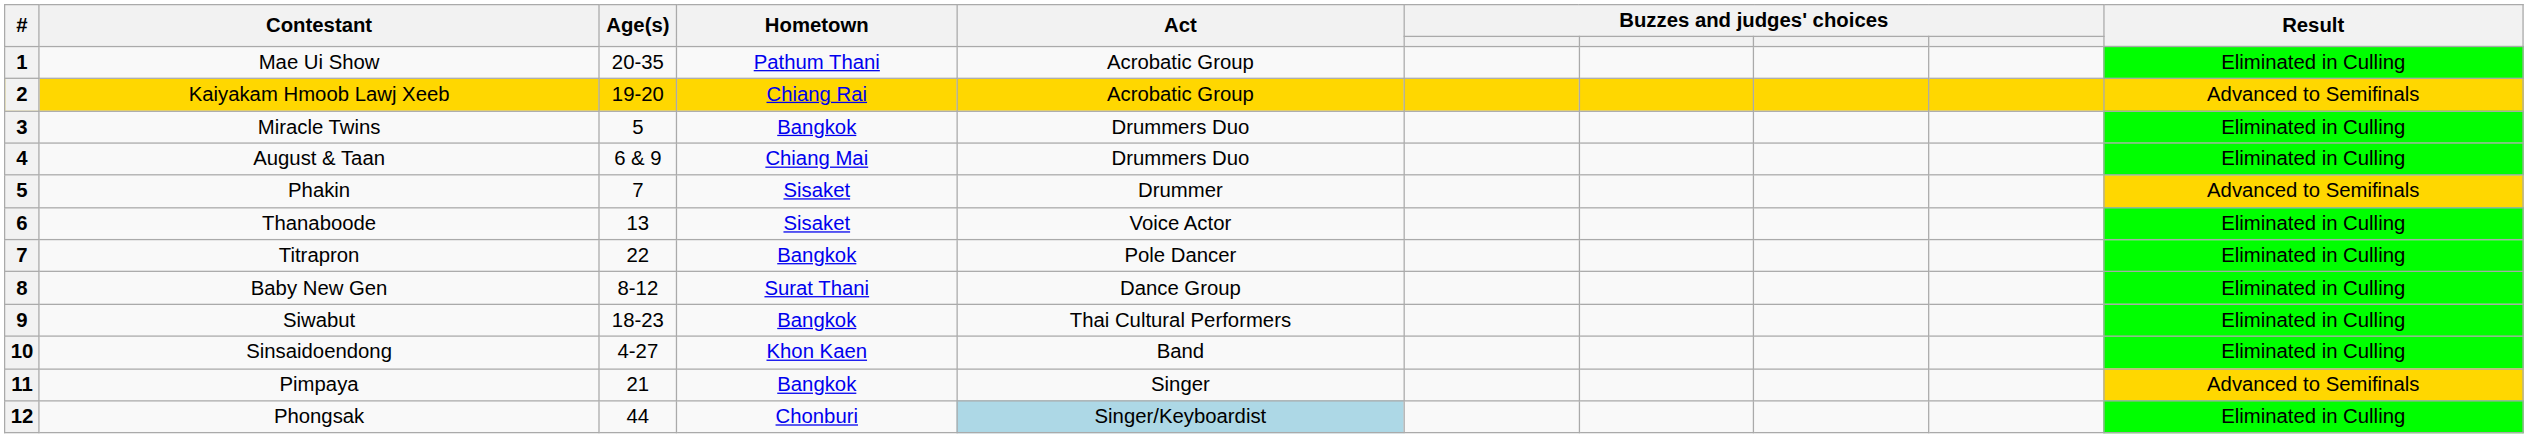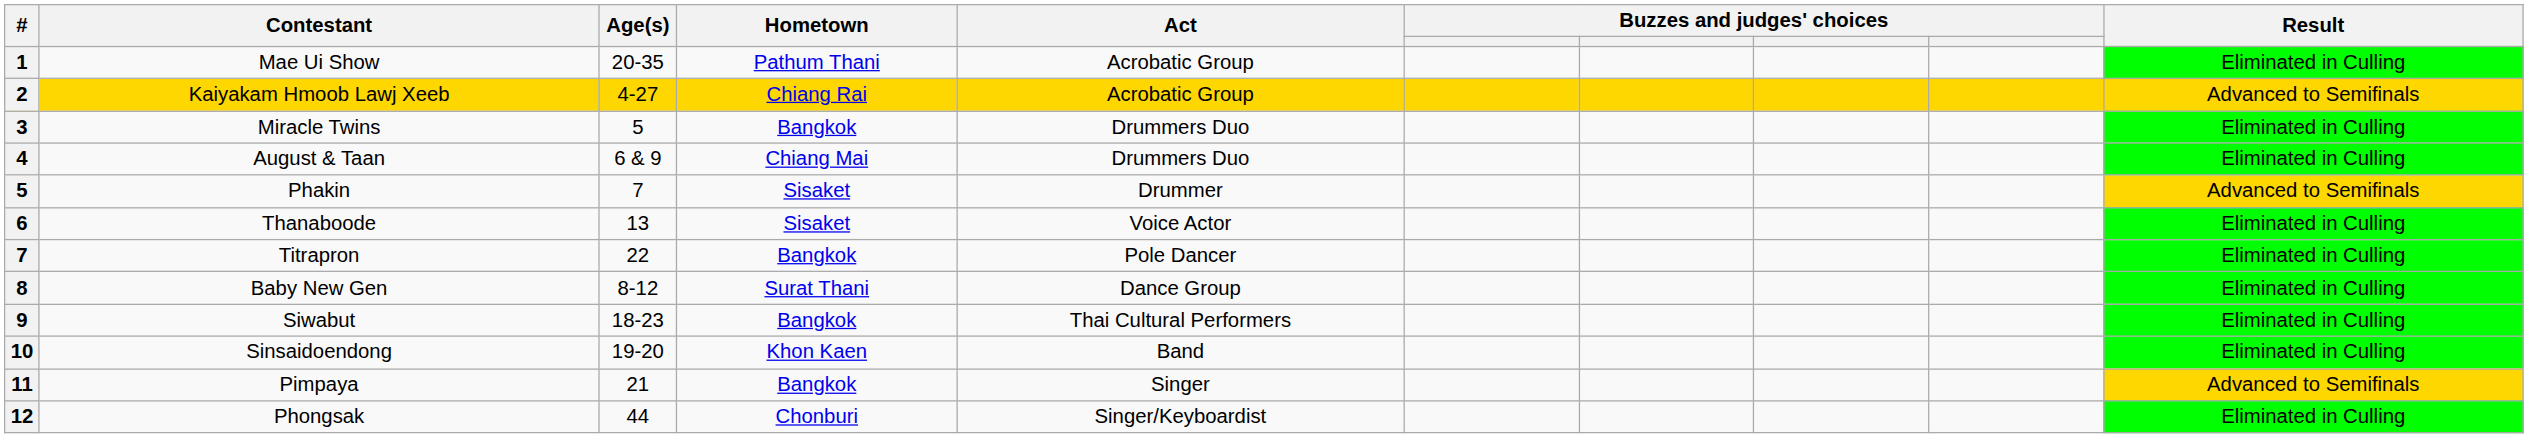Kaiyakam Hmoob Lawj Xeeb | Age(s): 19-20 -> 4-27
Sinsaidoendong | Age(s): 4-27 -> 19-20
Phongsak | Act: lightblue background -> no background
